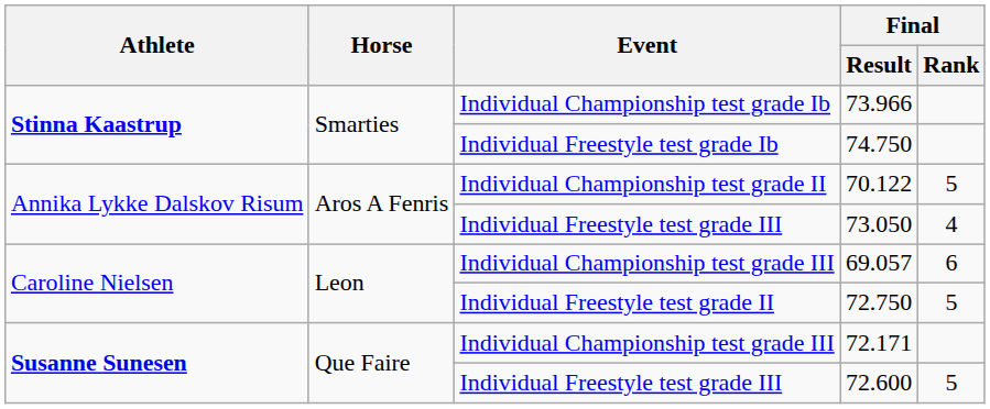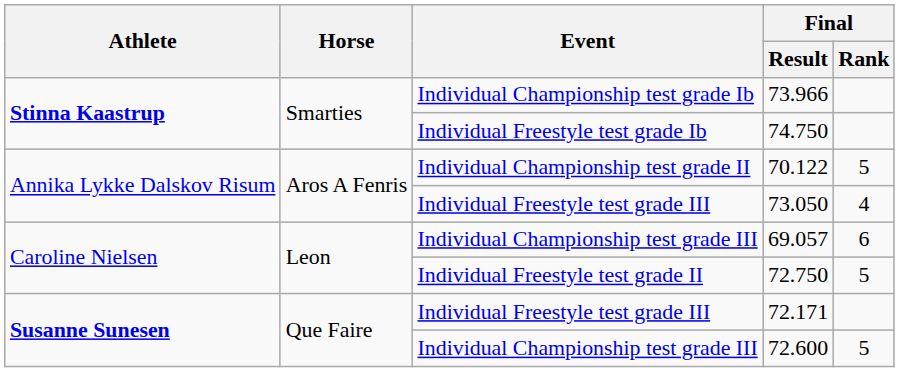72.171 | Event: Individual Championship test grade III -> Individual Freestyle test grade III
72.600 | Event: Individual Freestyle test grade III -> Individual Championship test grade III
